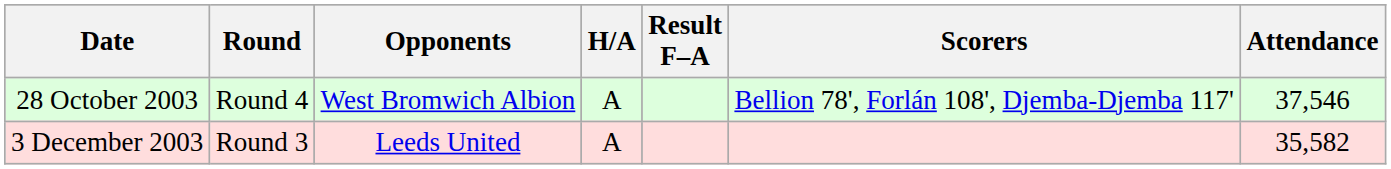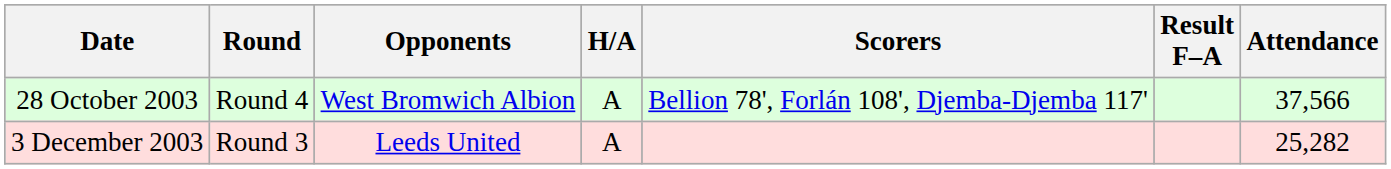columns swapped: Result F–A <-> Scorers
28 October 2003 | Attendance: 37,546 -> 37,566
3 December 2003 | Attendance: 35,582 -> 25,282
